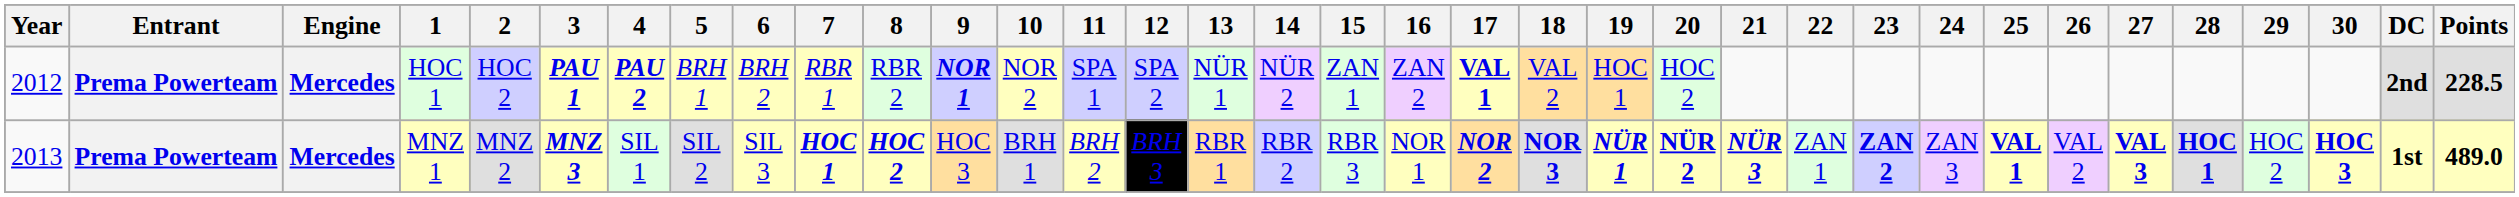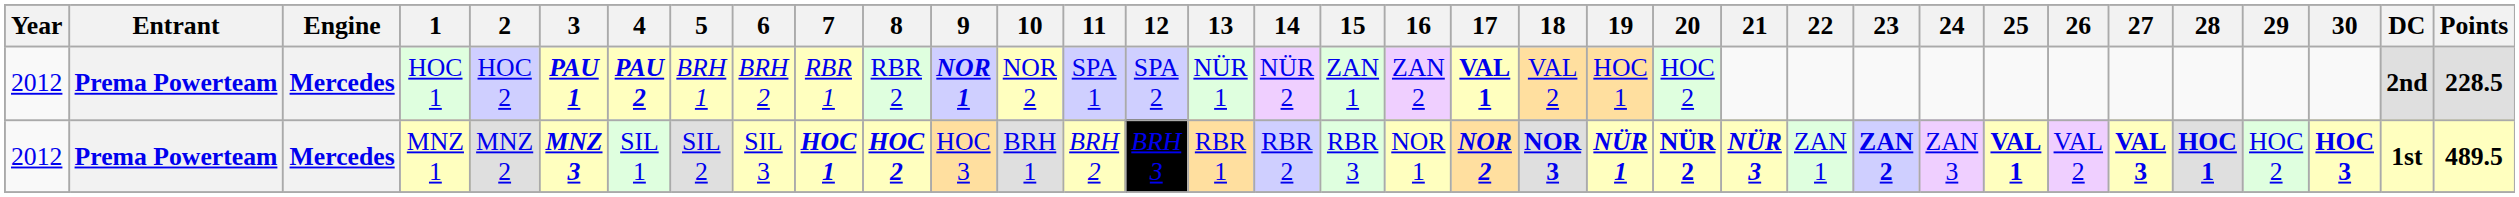MNZ 1 | Year: 2013 -> 2012
MNZ 1 | Points: 489.0 -> 489.5
